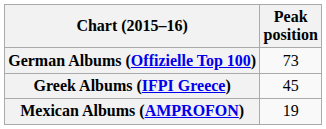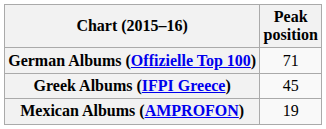German Albums (Offizielle Top 100) | Peak position: 73 -> 71
